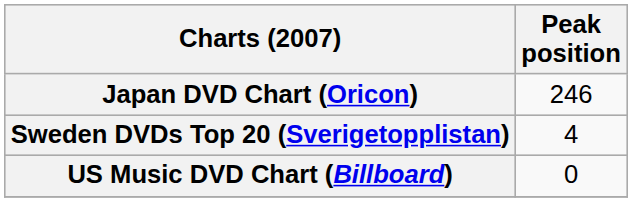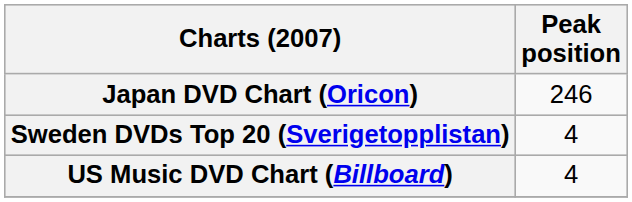US Music DVD Chart (Billboard) | Peak position: 0 -> 4
